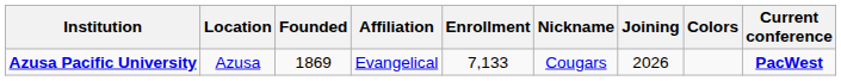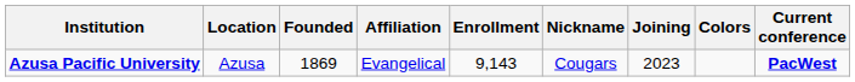Azusa Pacific University | Enrollment: 7,133 -> 9,143
Azusa Pacific University | Joining: 2026 -> 2023
